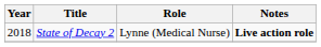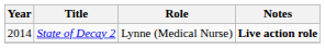State of Decay 2 | Year: 2018 -> 2014
